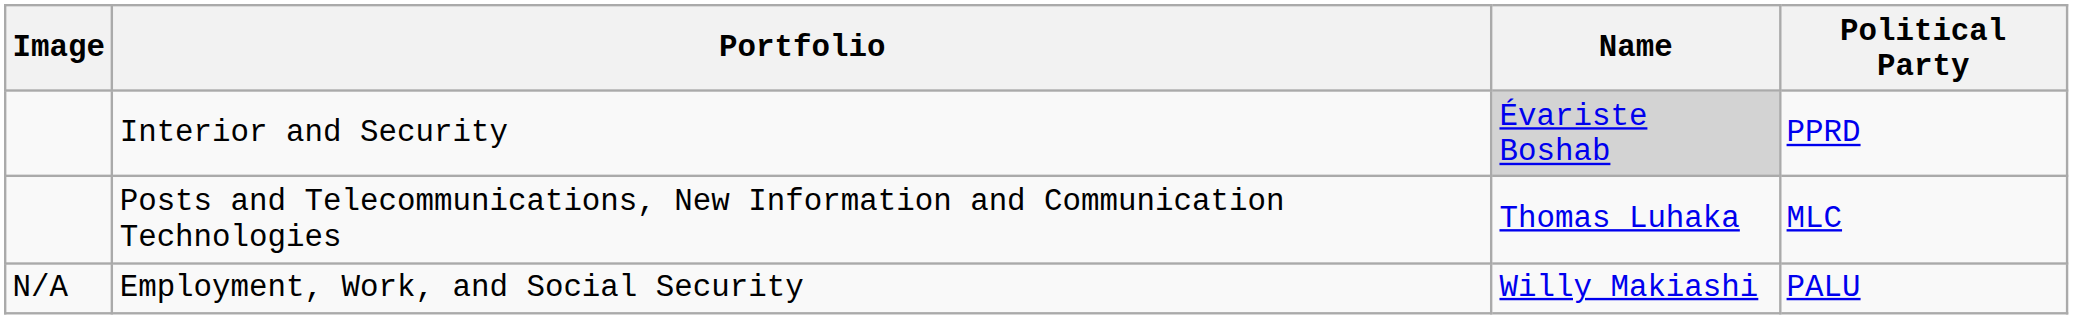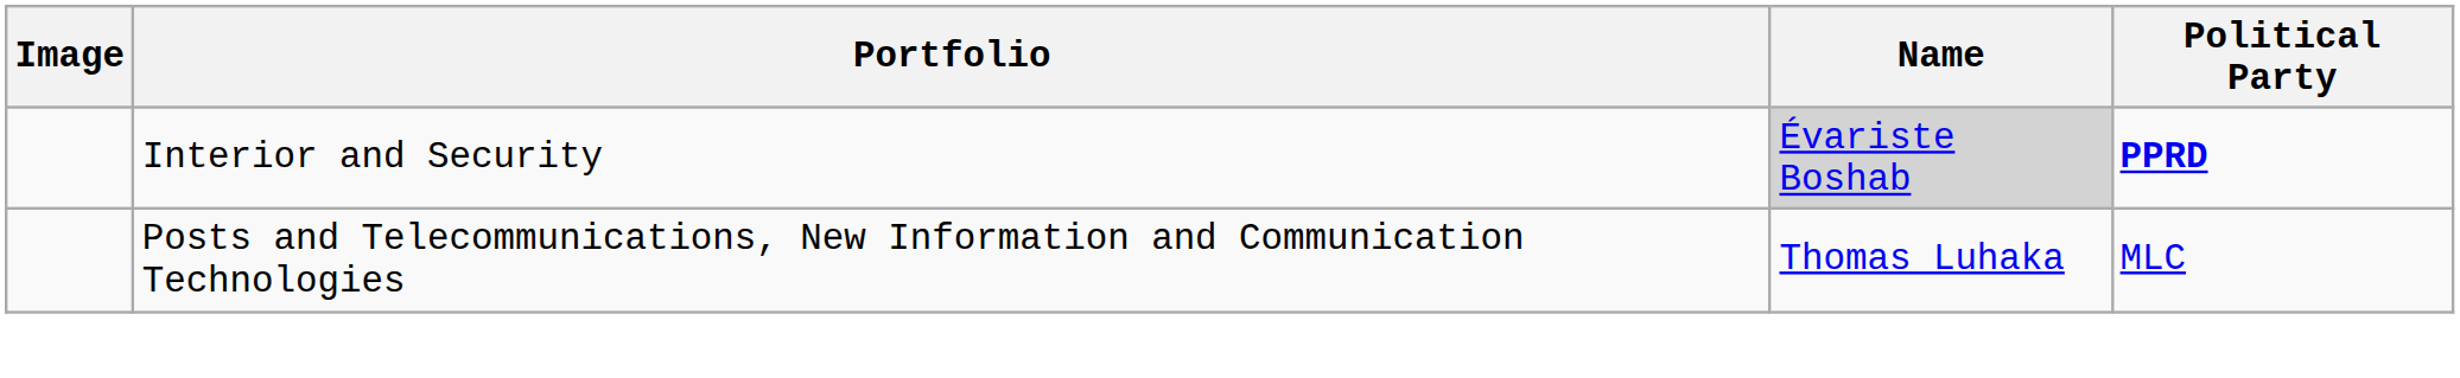Interior and Security | Political Party: normal -> bold
- row: N/A | Employment, Work, and Social Security | Willy Makiashi | PALU
